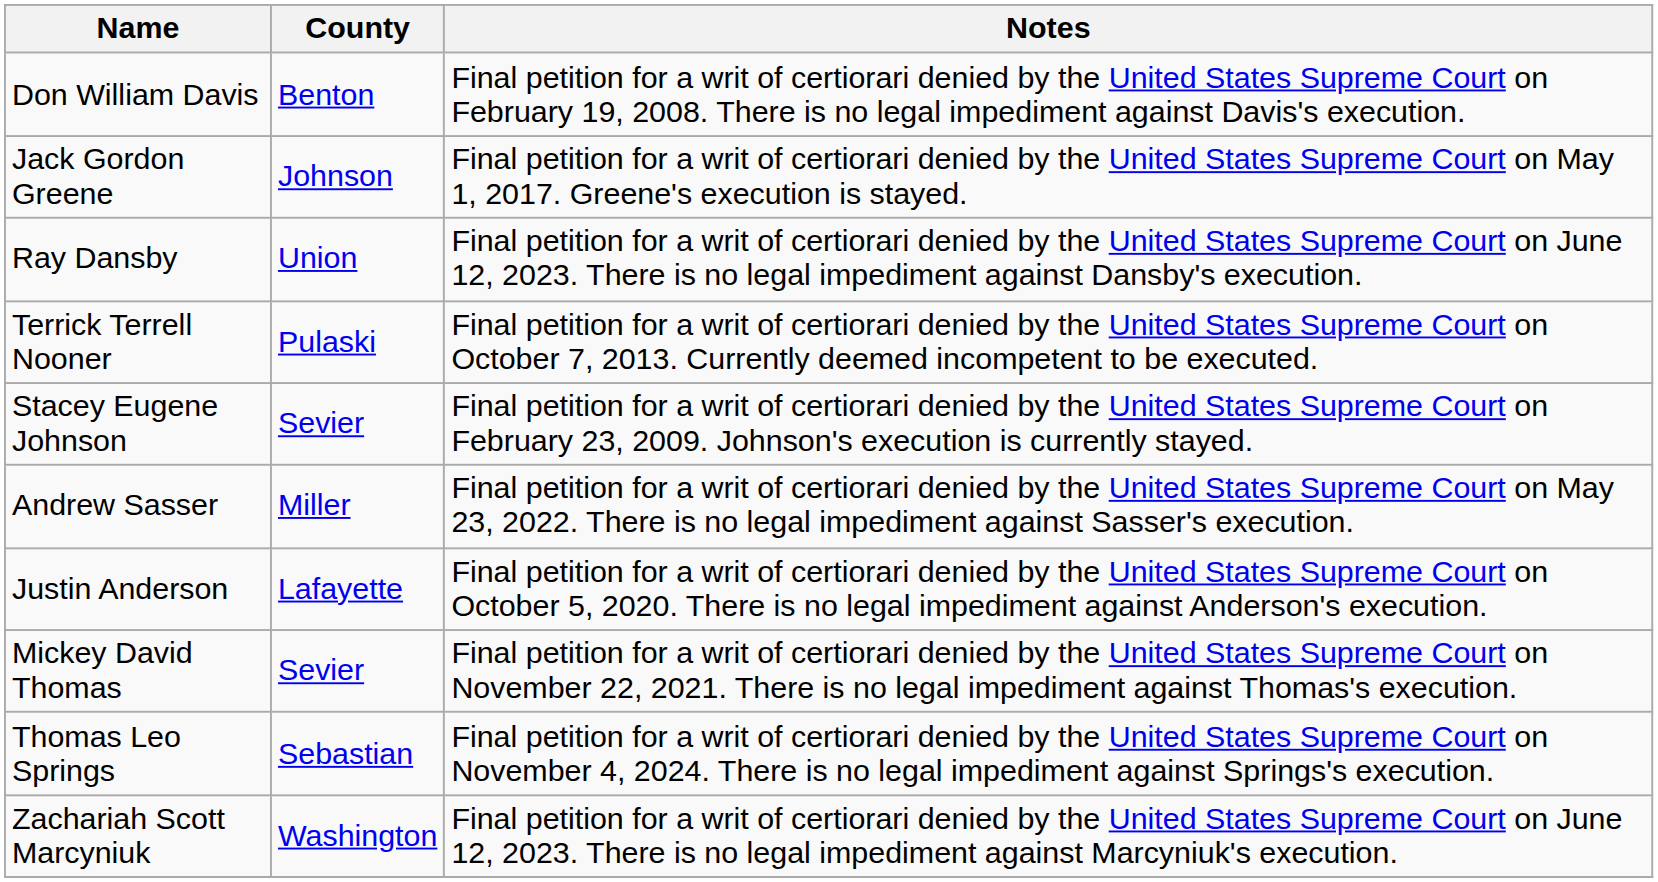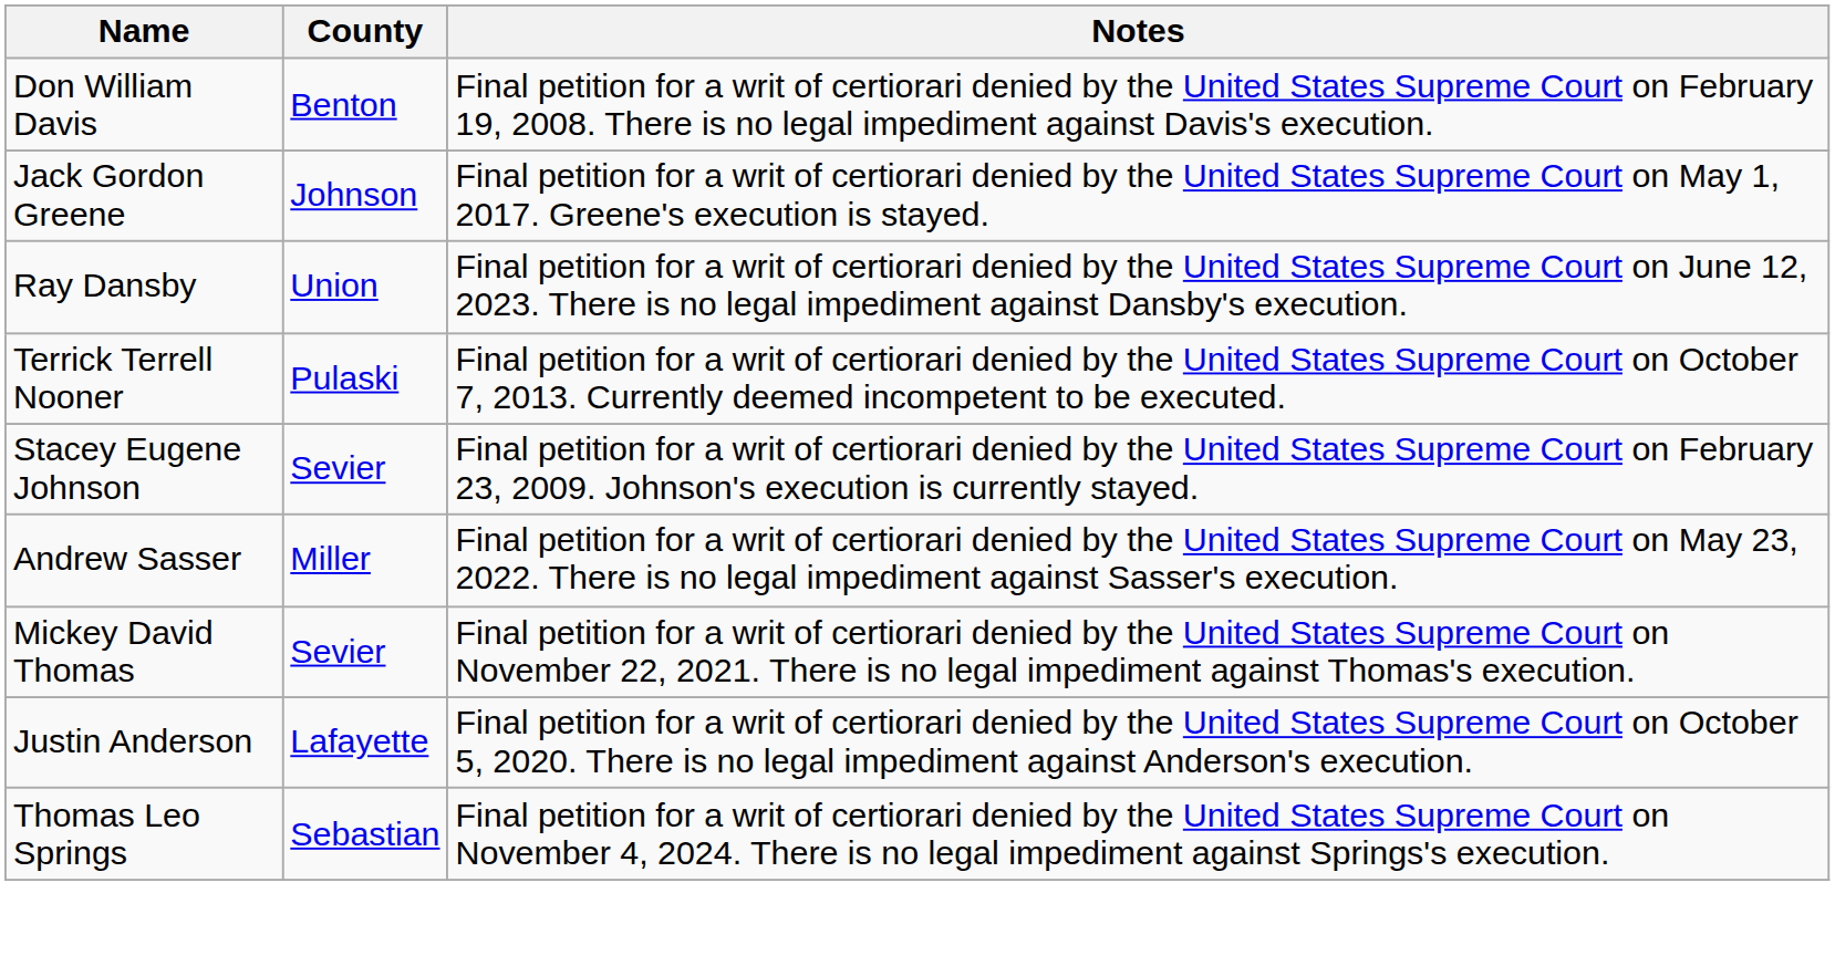rows swapped: Justin Anderson <-> Mickey David Thomas
- row: Zachariah Scott Marcyniuk | Washington | Final petition for a writ of certiorari denied by the United States Supreme Court on June 12, 2023. There is no legal impediment against Marcyniuk's execution.
